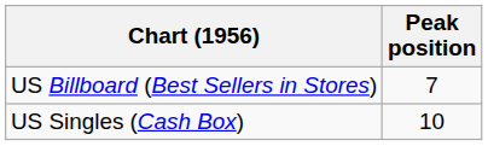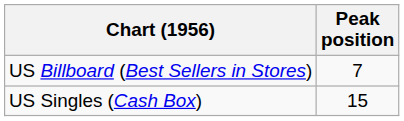US Singles (Cash Box) | Peak position: 10 -> 15
